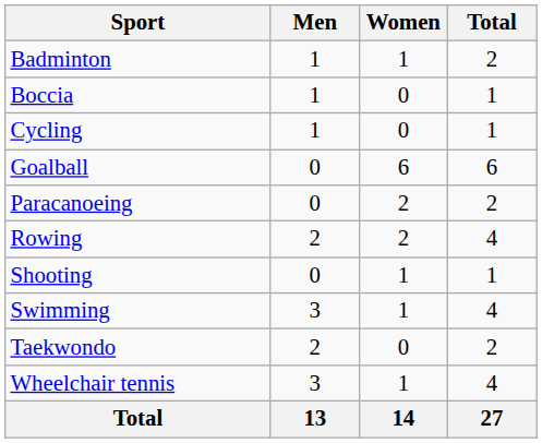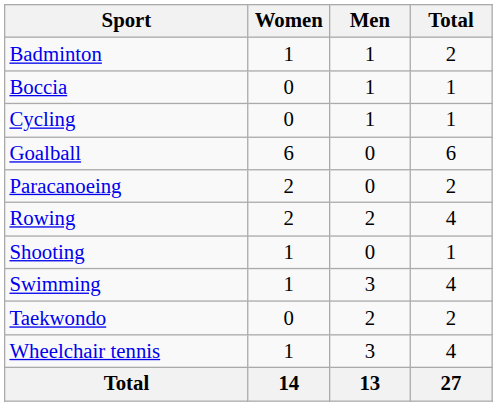columns swapped: Men <-> Women
